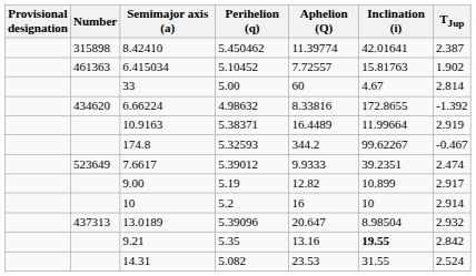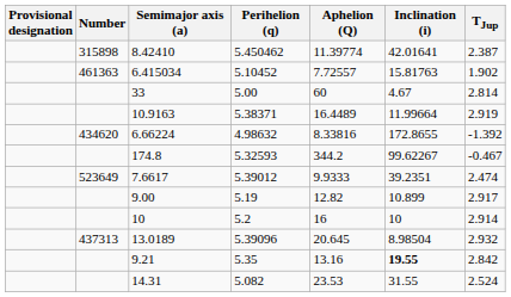rows swapped: 6.66224 <-> 10.9163
13.0189 | Aphelion (Q): 20.647 -> 20.645
